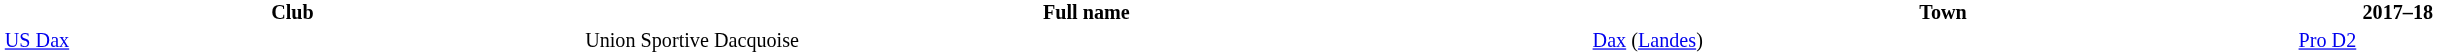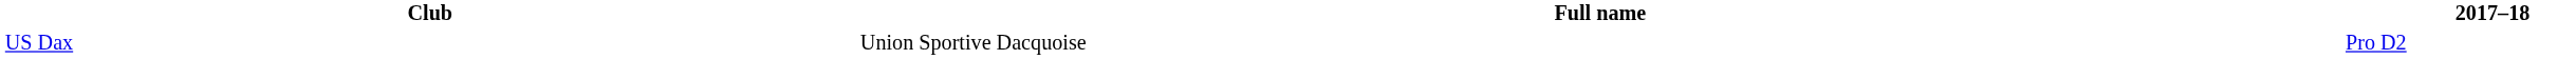- column: Town | Dax (Landes)
